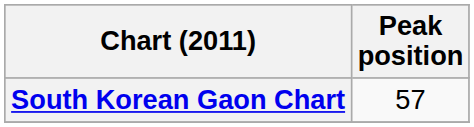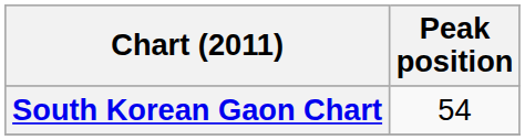South Korean Gaon Chart | Peak position: 57 -> 54
